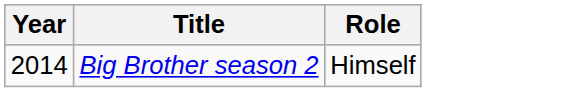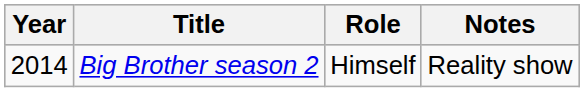+ column: Notes | Reality show
